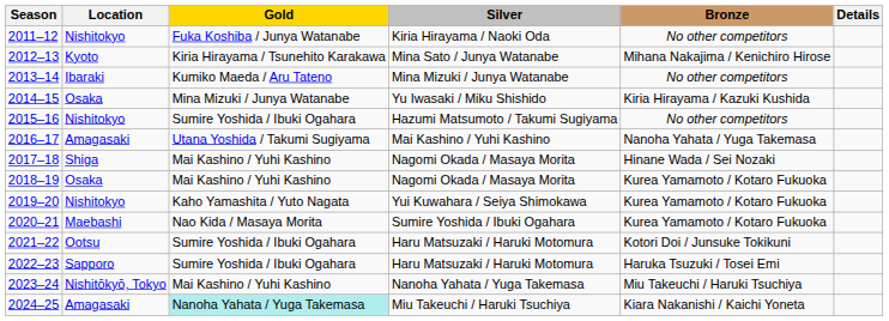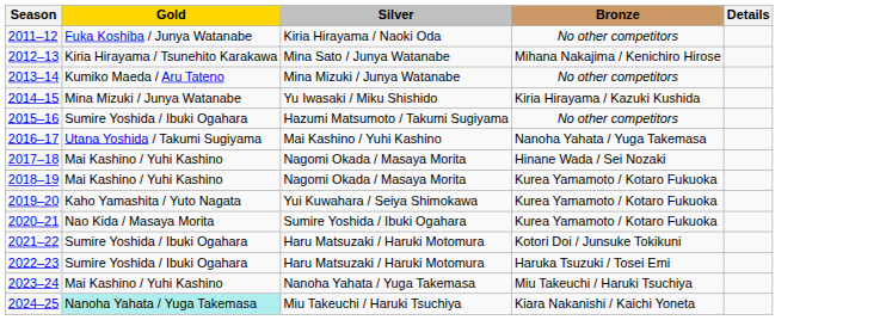- column: Location | Nishitokyo | Kyoto | Ibaraki | Osaka | Nishitokyo | Amagasaki | Shiga | Osaka | Nishitokyo | Maebashi | Ootsu | Sapporo | Nishitōkyō, Tokyo | Amagasaki
